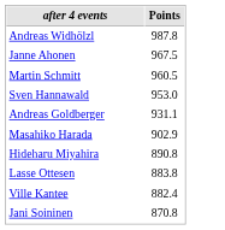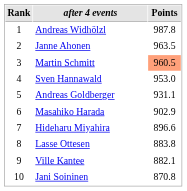+ column: Rank | 1 | 2 | 3 | 4 | 5 | 6 | 7 | 8 | 9 | 10
Janne Ahonen | Points: 967.5 -> 963.5
Martin Schmitt | Points: no background -> lightsalmon background
Hideharu Miyahira | Points: 890.8 -> 896.6
Ville Kantee | Points: 882.4 -> 882.1
